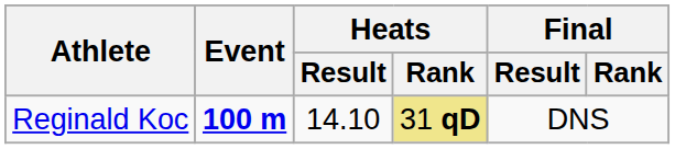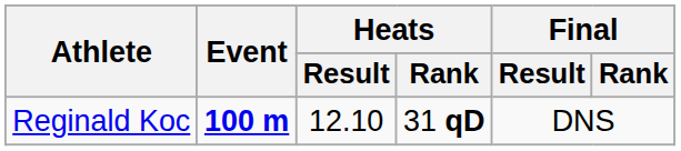Reginald Koc | Heats / Result: 14.10 -> 12.10
Reginald Koc | Heats / Rank: khaki background -> no background
